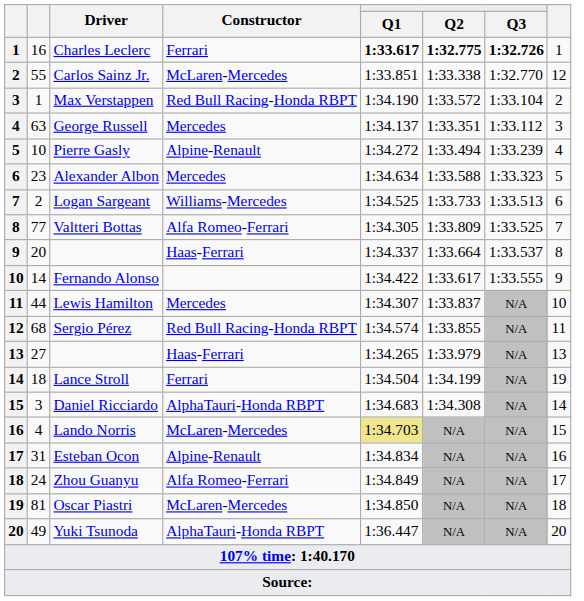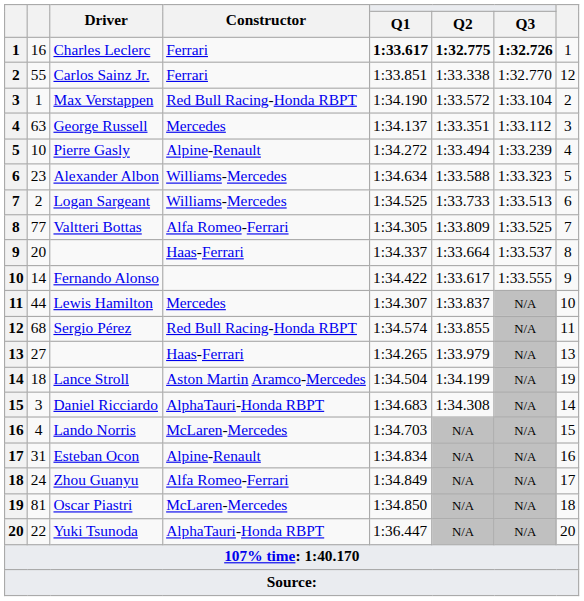Carlos Sainz Jr. | Constructor: McLaren-Mercedes -> Ferrari
Alexander Albon | Constructor: Mercedes -> Williams-Mercedes
Lance Stroll | Constructor: Ferrari -> Aston Martin Aramco-Mercedes
Lando Norris | Q1: khaki background -> no background
Yuki Tsunoda | column 2: 49 -> 22
